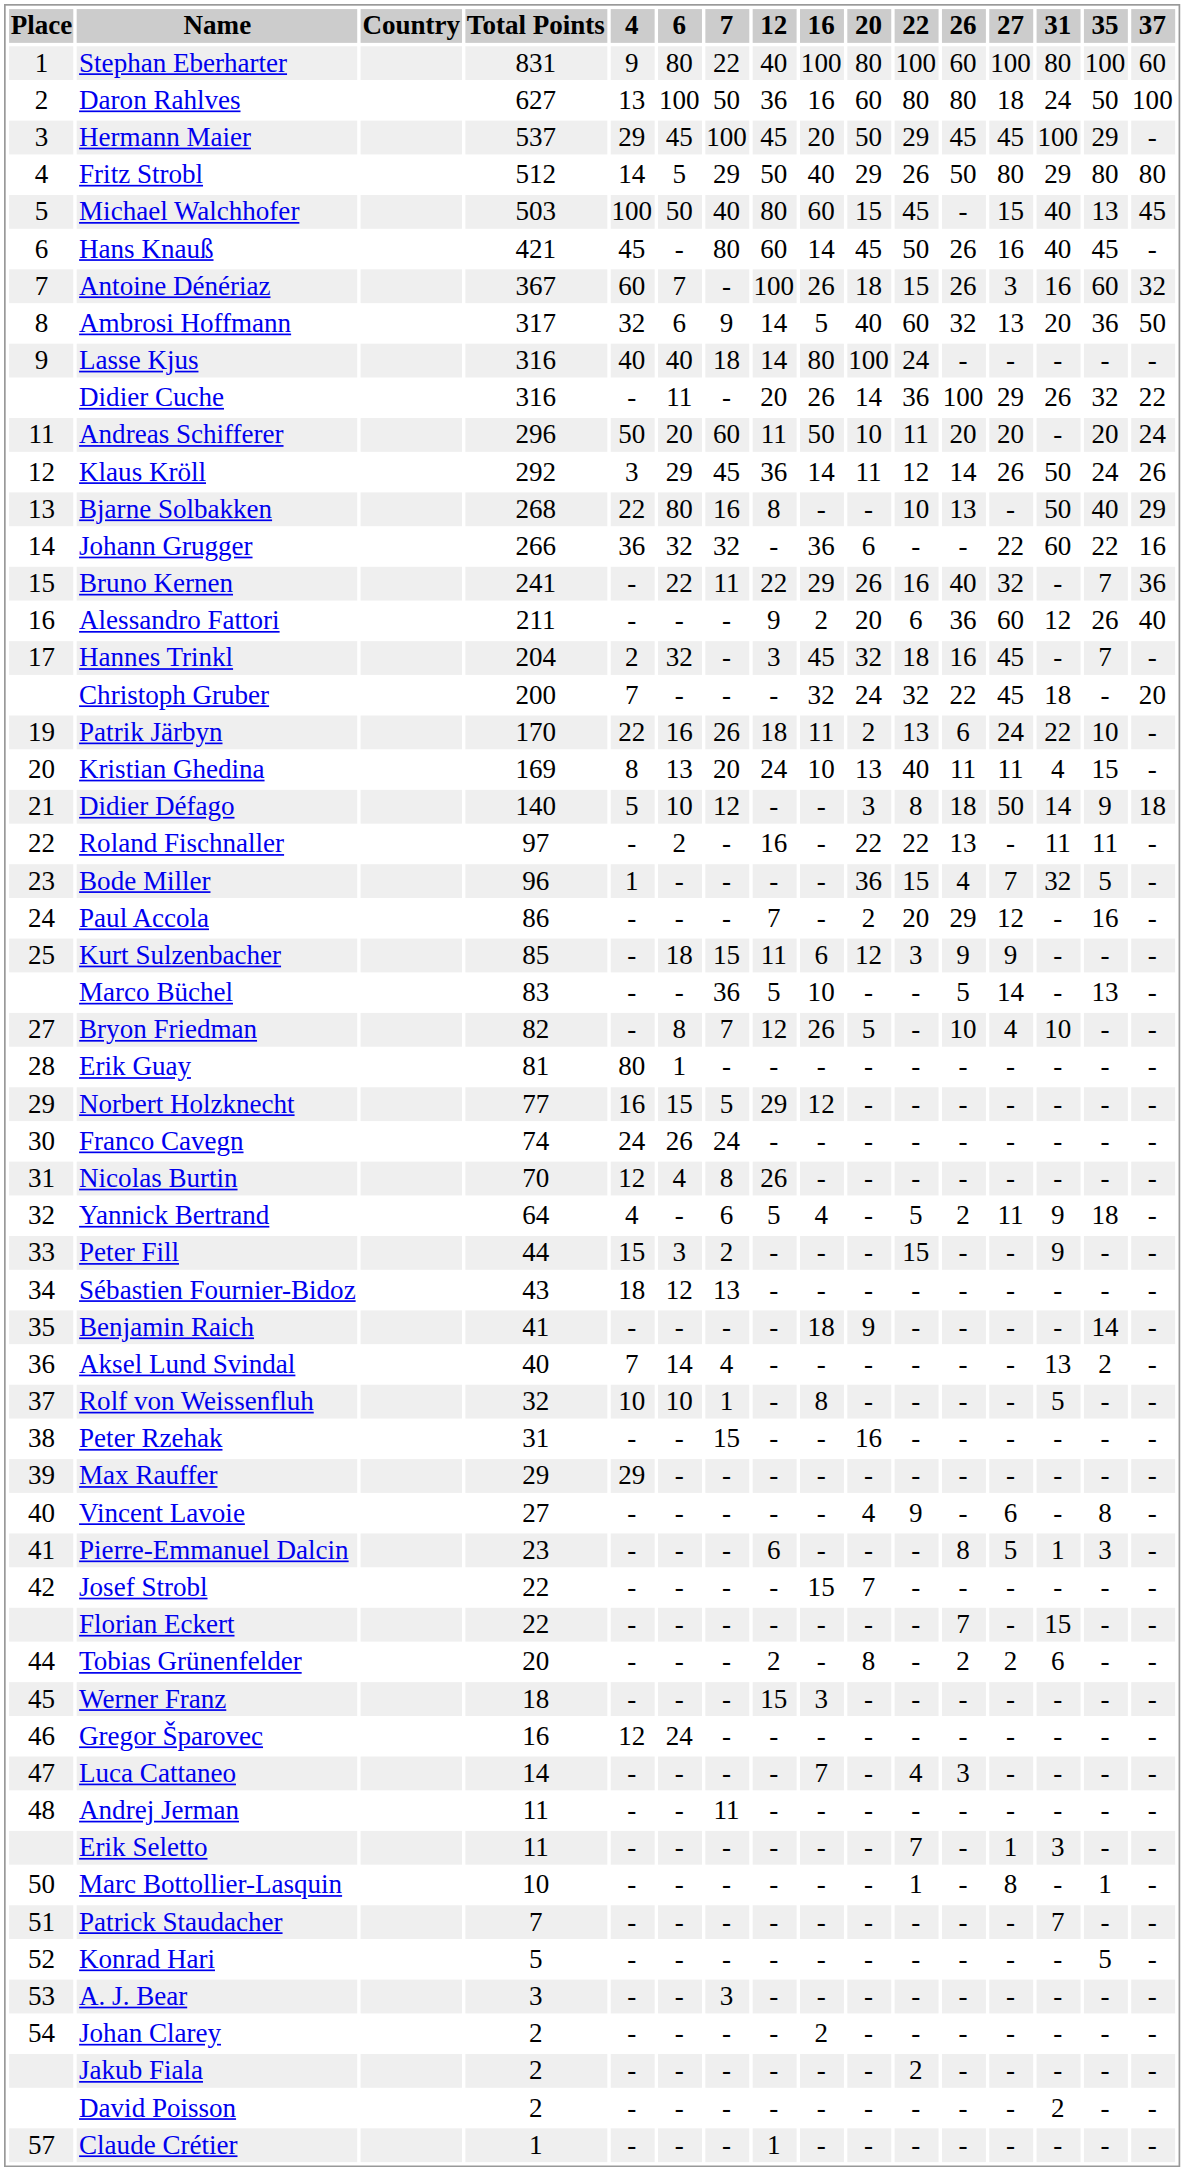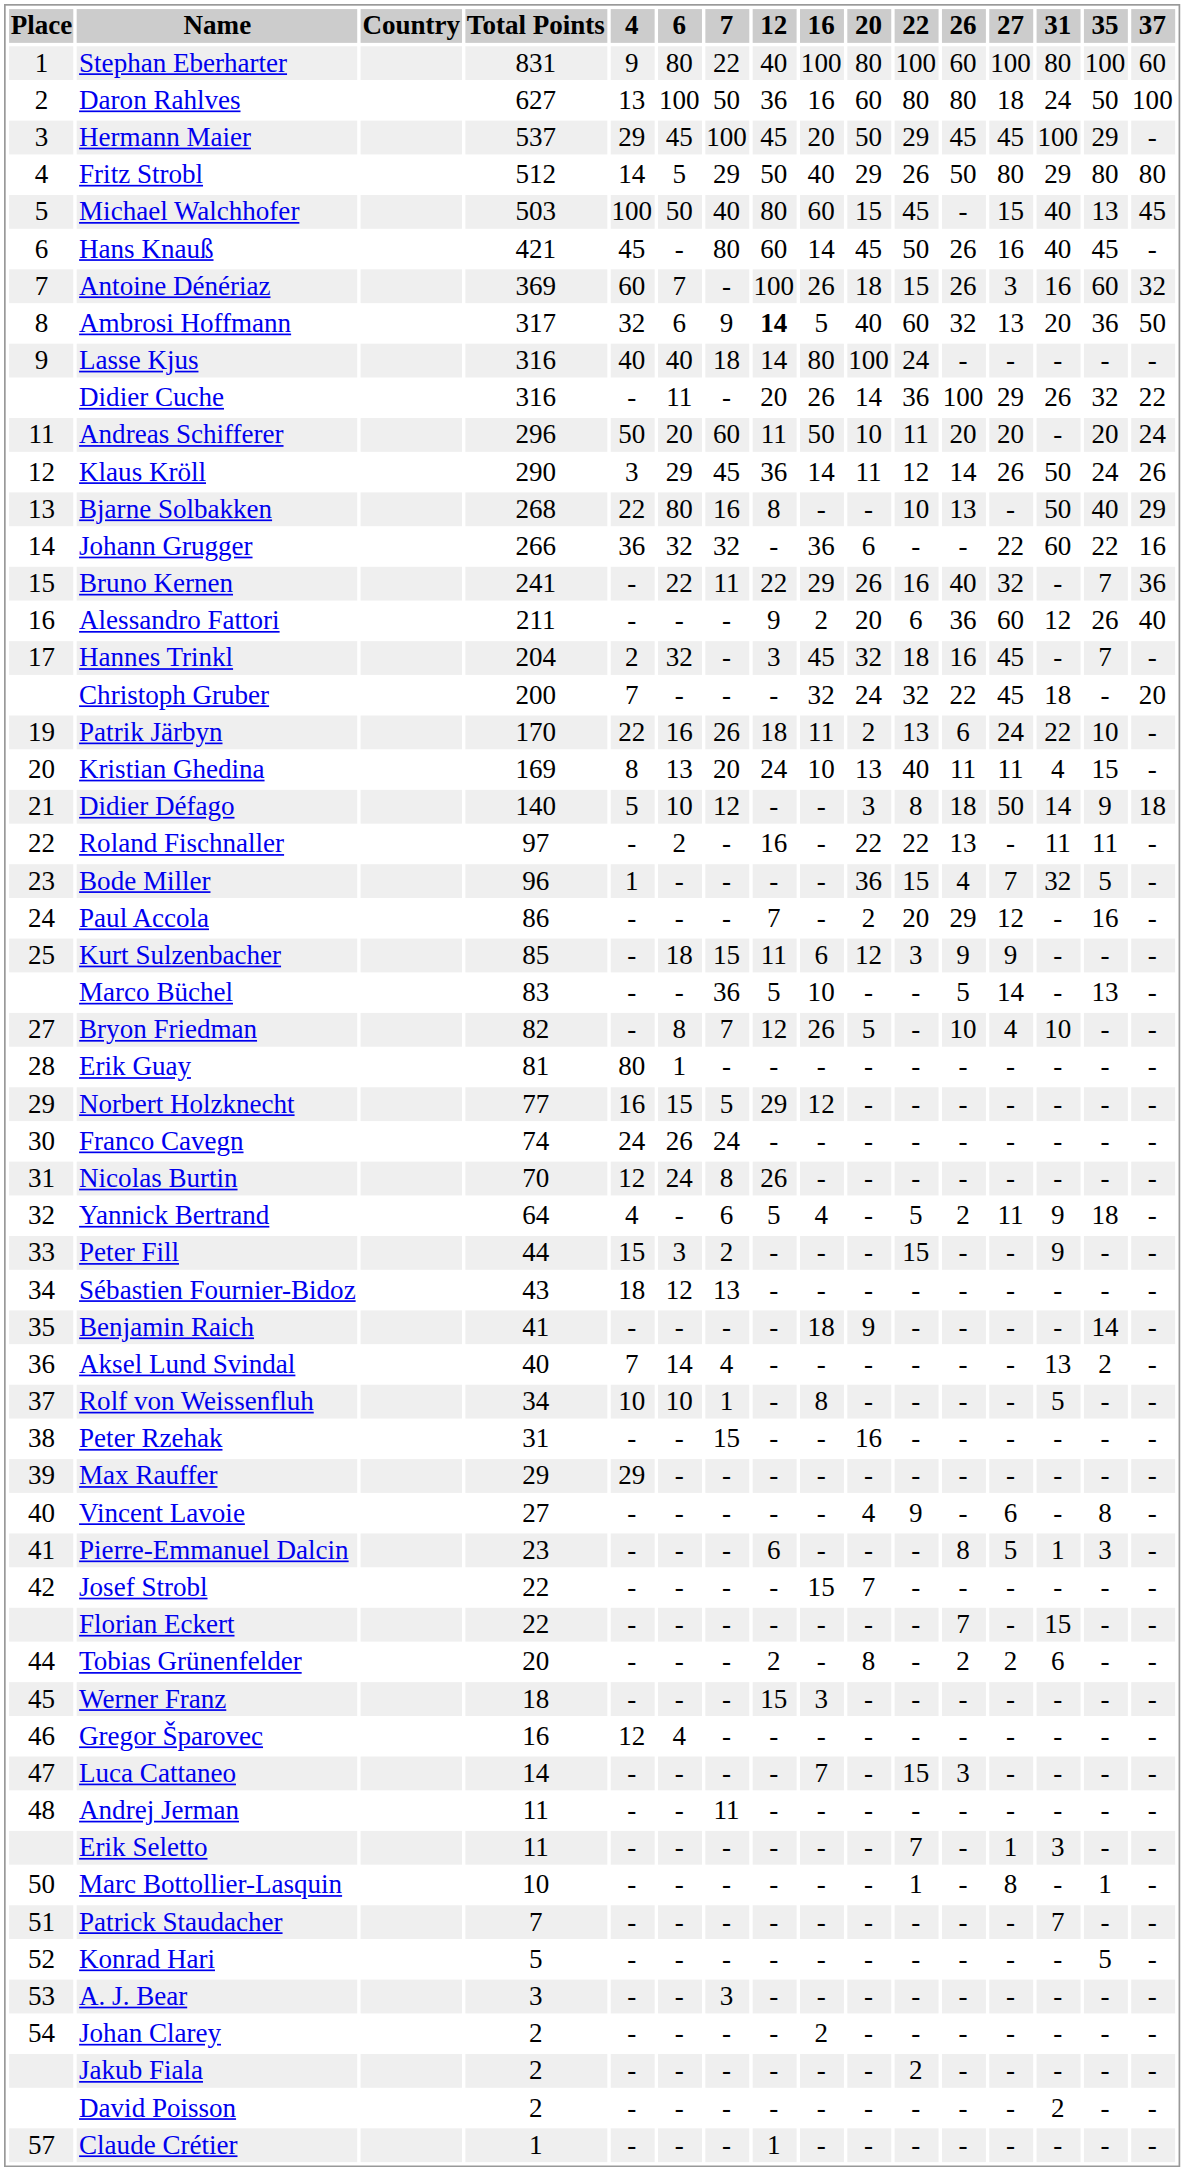Antoine Dénériaz | Total Points: 367 -> 369
Ambrosi Hoffmann | 12: normal -> bold
Klaus Kröll | Total Points: 292 -> 290
Nicolas Burtin | 6: 4 -> 24
Rolf von Weissenfluh | Total Points: 32 -> 34
Gregor Šparovec | 6: 24 -> 4
Luca Cattaneo | 22: 4 -> 15
